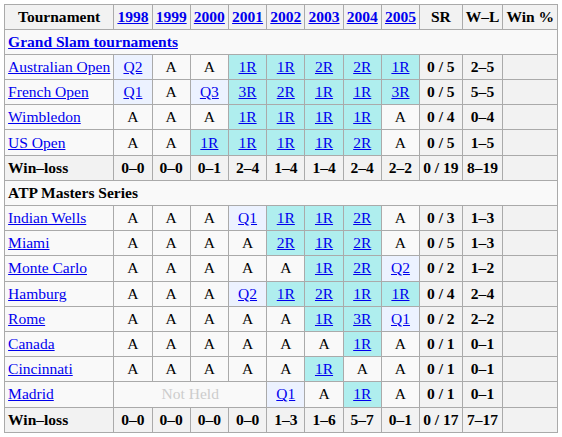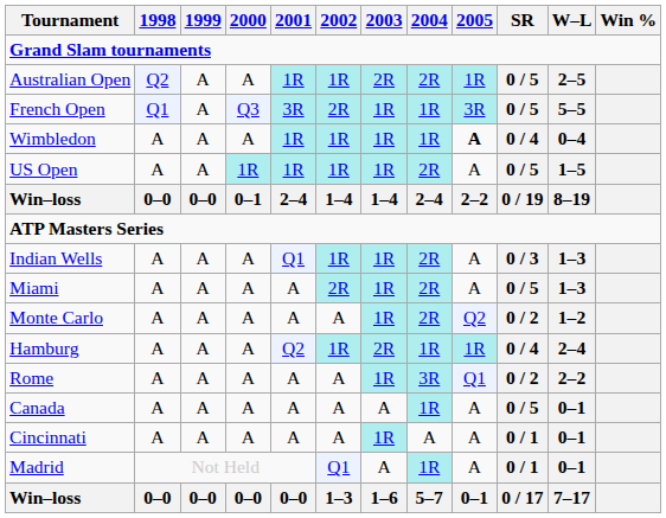Wimbledon | 2005: normal -> bold
Canada | SR: 0 / 1 -> 0 / 5
